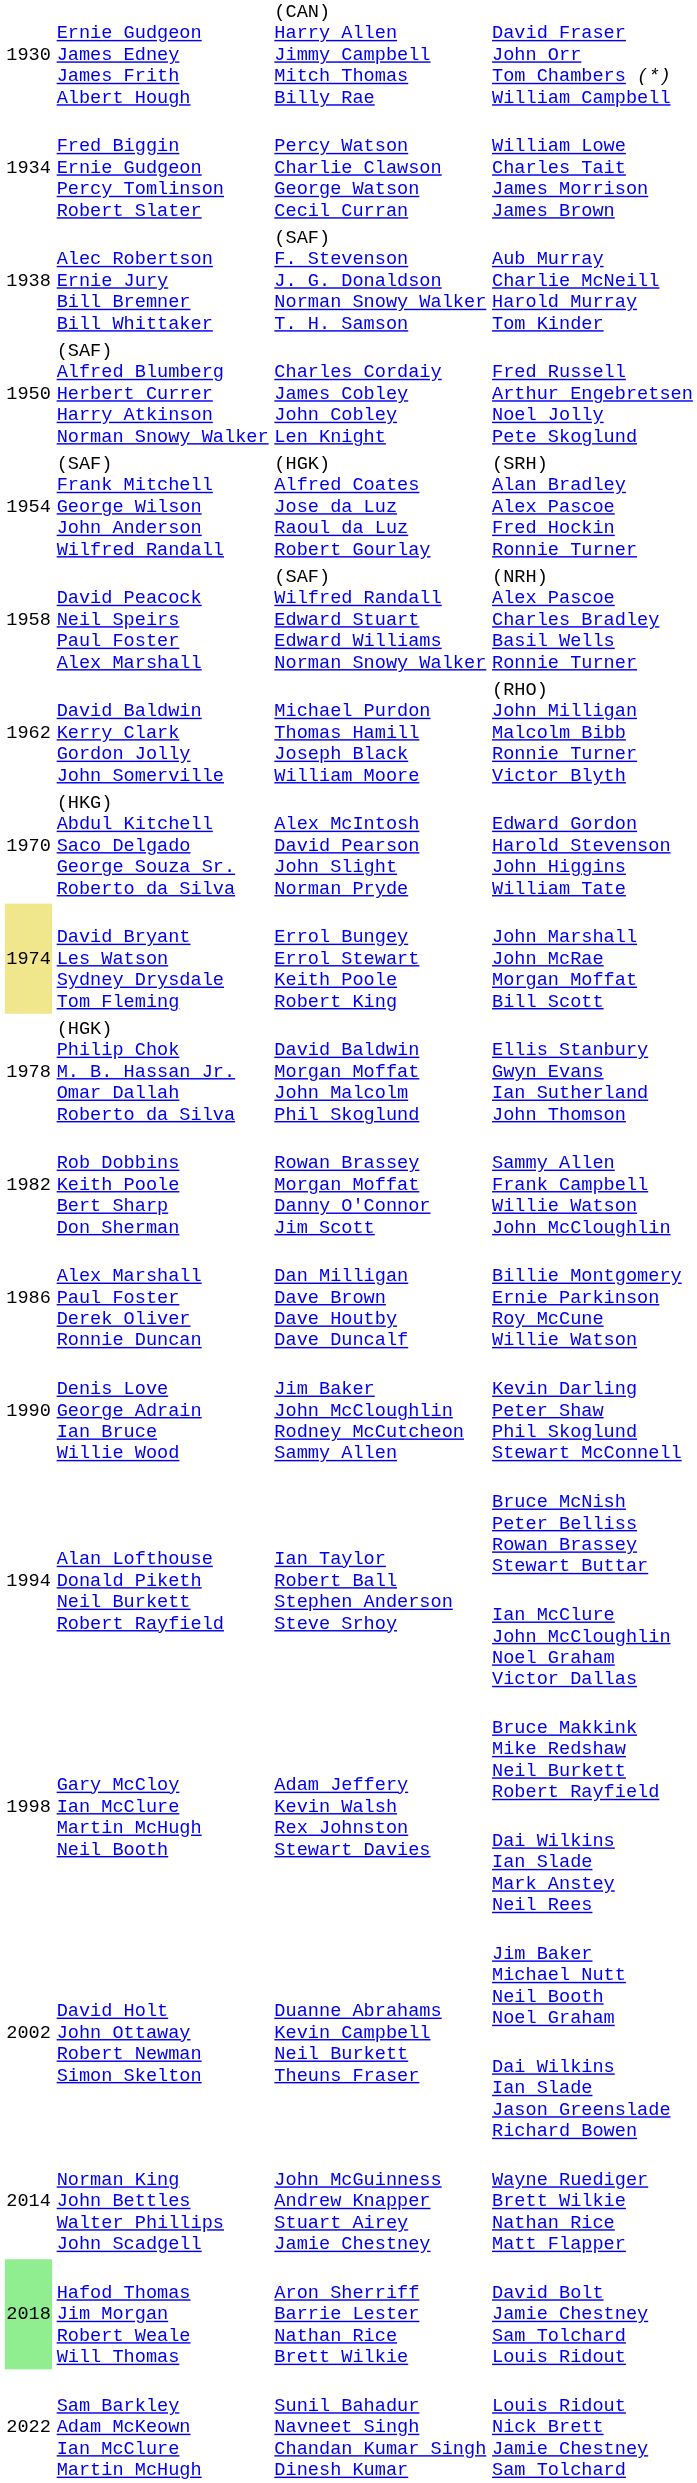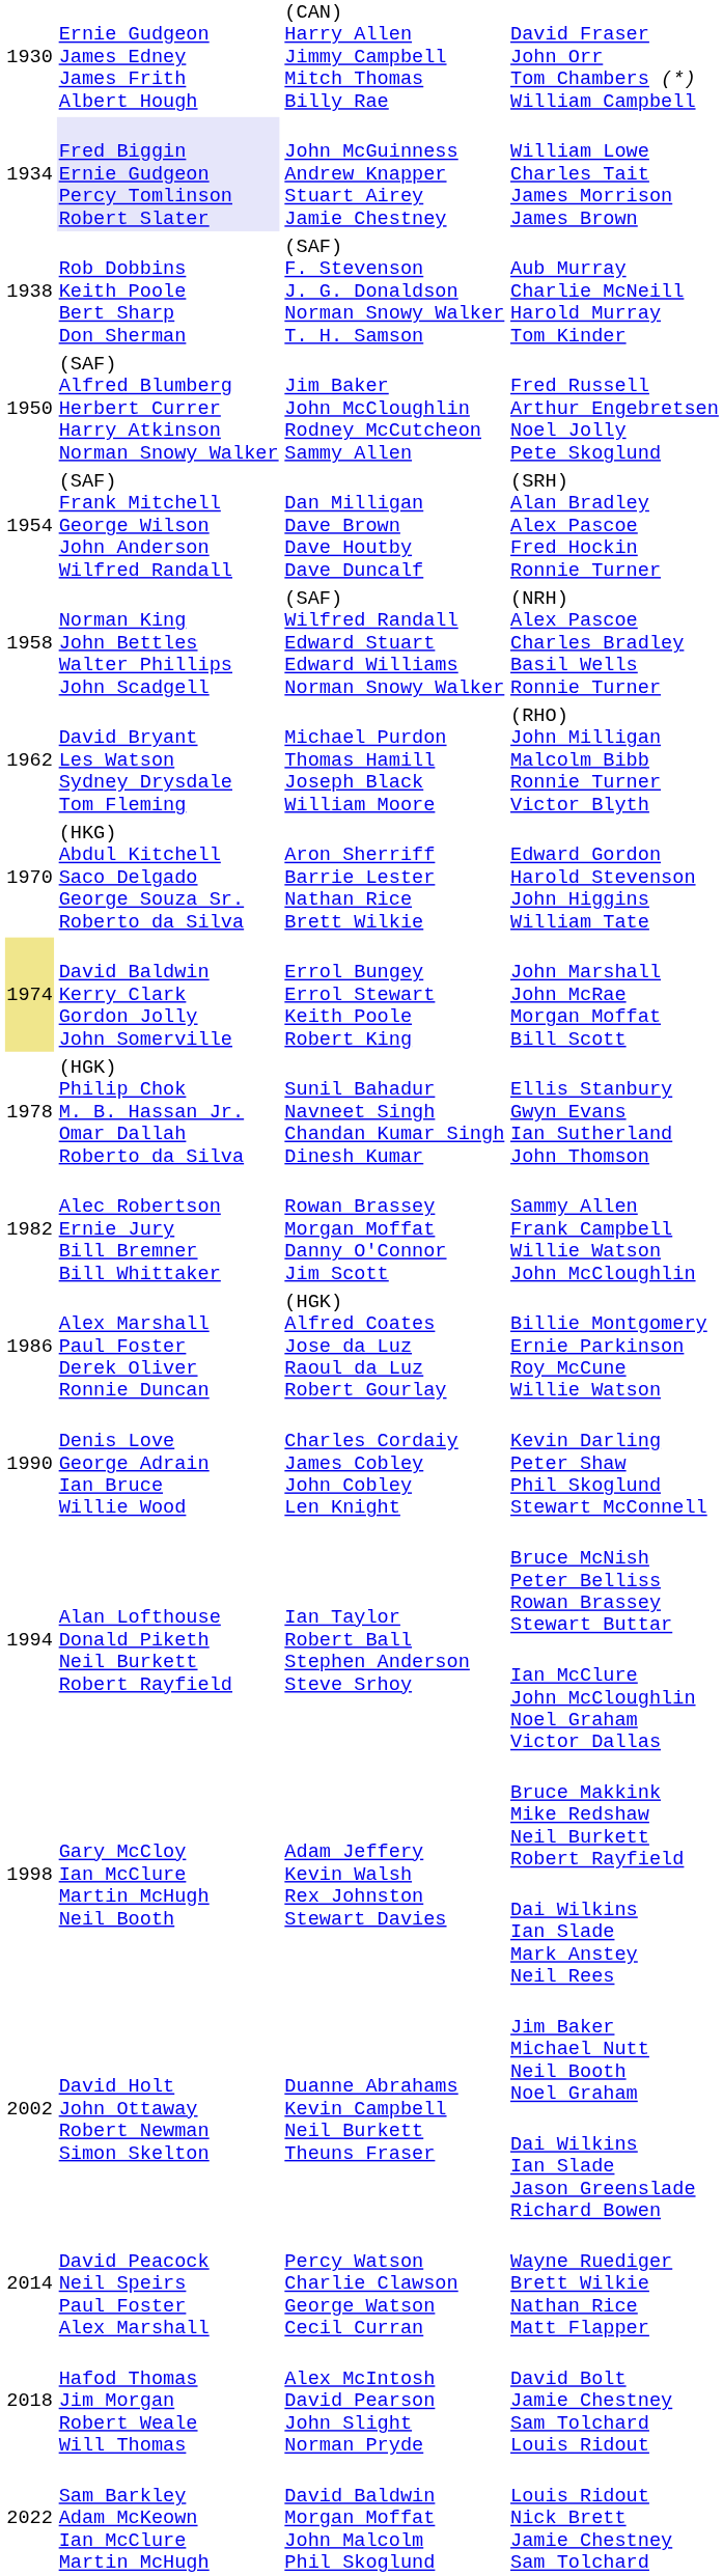William Lowe Charles Tait James Morrison James Brown | column 2: no background -> lavender background
William Lowe Charles Tait James Morrison James Brown | column 3: Percy Watson Charlie Clawson George Watson Cecil Curran -> John McGuinness Andrew Knapper Stuart Airey Jamie Chestney
Aub Murray Charlie McNeill Harold Murray Tom Kinder | column 2: Alec Robertson Ernie Jury Bill Bremner Bill Whittaker -> Rob Dobbins Keith Poole Bert Sharp Don Sherman
Fred Russell Arthur Engebretsen Noel Jolly Pete Skoglund | column 3: Charles Cordaiy James Cobley John Cobley Len Knight -> Jim Baker John McCloughlin Rodney McCutcheon Sammy Allen
(SRH) Alan Bradley Alex Pascoe Fred Hockin Ronnie Turner | column 3: (HGK) Alfred Coates Jose da Luz Raoul da Luz Robert Gourlay -> Dan Milligan Dave Brown Dave Houtby Dave Duncalf
(NRH) Alex Pascoe Charles Bradley Basil Wells Ronnie Turner | column 2: David Peacock Neil Speirs Paul Foster Alex Marshall -> Norman King John Bettles Walter Phillips John Scadgell
(RHO) John Milligan Malcolm Bibb Ronnie Turner Victor Blyth | column 2: David Baldwin Kerry Clark Gordon Jolly John Somerville -> David Bryant Les Watson Sydney Drysdale Tom Fleming
Edward Gordon Harold Stevenson John Higgins William Tate | column 3: Alex McIntosh David Pearson John Slight Norman Pryde -> Aron Sherriff Barrie Lester Nathan Rice Brett Wilkie
John Marshall John McRae Morgan Moffat Bill Scott | column 2: David Bryant Les Watson Sydney Drysdale Tom Fleming -> David Baldwin Kerry Clark Gordon Jolly John Somerville
Ellis Stanbury Gwyn Evans Ian Sutherland John Thomson | column 3: David Baldwin Morgan Moffat John Malcolm Phil Skoglund -> Sunil Bahadur Navneet Singh Chandan Kumar Singh Dinesh Kumar
Sammy Allen Frank Campbell Willie Watson John McCloughlin | column 2: Rob Dobbins Keith Poole Bert Sharp Don Sherman -> Alec Robertson Ernie Jury Bill Bremner Bill Whittaker
Billie Montgomery Ernie Parkinson Roy McCune Willie Watson | column 3: Dan Milligan Dave Brown Dave Houtby Dave Duncalf -> (HGK) Alfred Coates Jose da Luz Raoul da Luz Robert Gourlay
Kevin Darling Peter Shaw Phil Skoglund Stewart McConnell | column 3: Jim Baker John McCloughlin Rodney McCutcheon Sammy Allen -> Charles Cordaiy James Cobley John Cobley Len Knight
Wayne Ruediger Brett Wilkie Nathan Rice Matt Flapper | column 2: Norman King John Bettles Walter Phillips John Scadgell -> David Peacock Neil Speirs Paul Foster Alex Marshall
Wayne Ruediger Brett Wilkie Nathan Rice Matt Flapper | column 3: John McGuinness Andrew Knapper Stuart Airey Jamie Chestney -> Percy Watson Charlie Clawson George Watson Cecil Curran
David Bolt Jamie Chestney Sam Tolchard Louis Ridout | column 1: lightgreen background -> no background
David Bolt Jamie Chestney Sam Tolchard Louis Ridout | column 3: Aron Sherriff Barrie Lester Nathan Rice Brett Wilkie -> Alex McIntosh David Pearson John Slight Norman Pryde
Louis Ridout Nick Brett Jamie Chestney Sam Tolchard | column 3: Sunil Bahadur Navneet Singh Chandan Kumar Singh Dinesh Kumar -> David Baldwin Morgan Moffat John Malcolm Phil Skoglund
